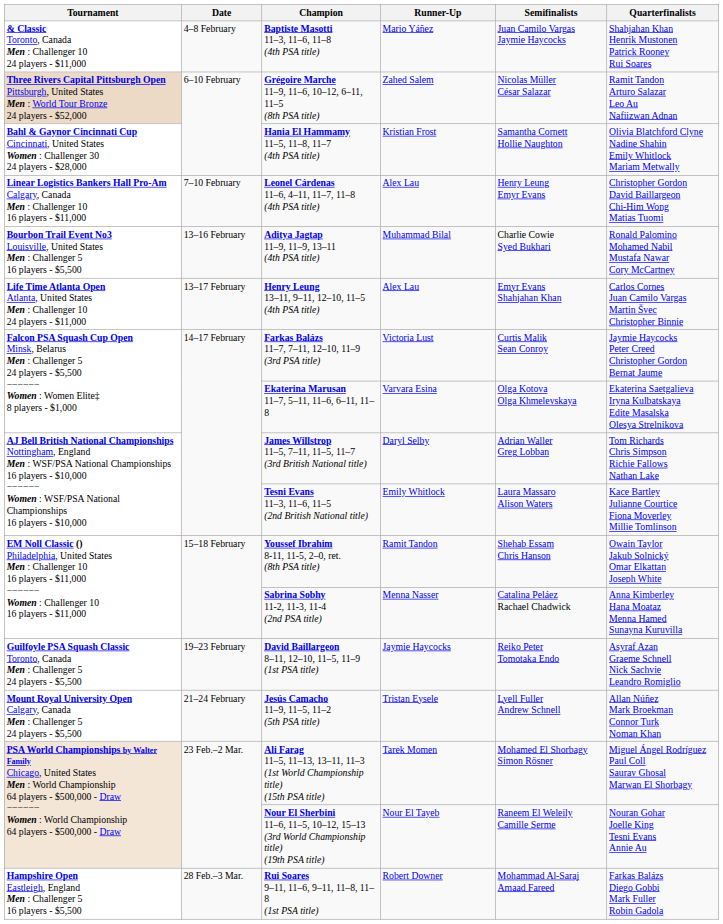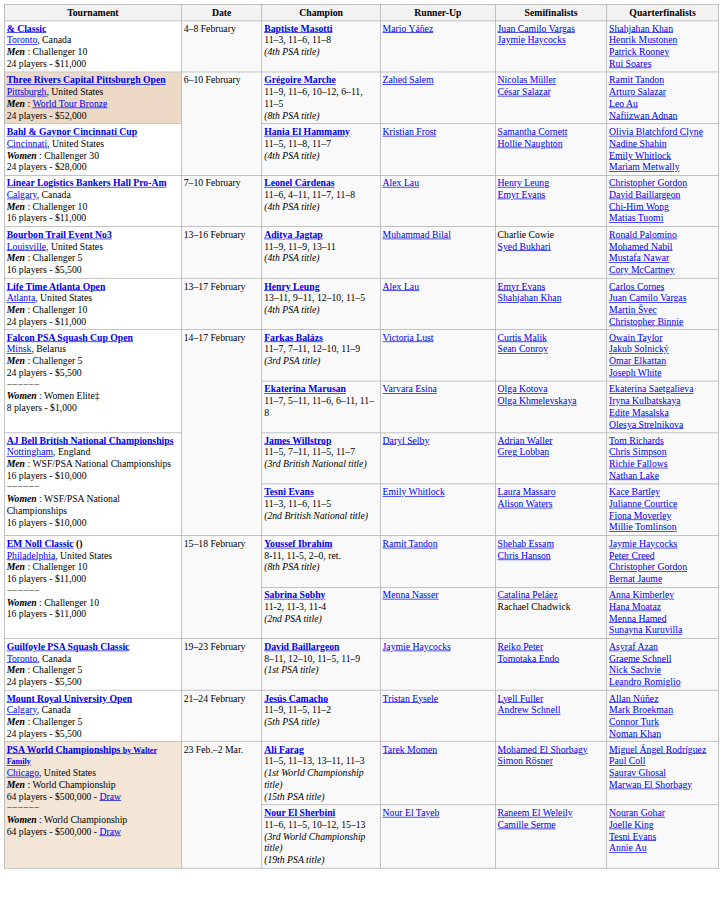Farkas Balázs 11–7, 7–11, 12–10, 11–9 (3rd PSA title) | Quarterfinalists: Jaymie Haycocks Peter Creed Christopher Gordon Bernat Jaume -> Owain Taylor Jakub Solnický Omar Elkattan Joseph White
Youssef Ibrahim 8-11, 11-5, 2–0, ret. (8th PSA title) | Quarterfinalists: Owain Taylor Jakub Solnický Omar Elkattan Joseph White -> Jaymie Haycocks Peter Creed Christopher Gordon Bernat Jaume
- row: Hampshire Open Eastleigh, England Men : Challenger 5 16 players - $5,500 | 28 Feb.–3 Mar. | Rui Soares 9–11, 11–6, 9–11, 11–8, 11–8 (1st PSA title) | Robert Downer | Mohammad Al-Saraj Amaad Fareed | Farkas Balázs Diego Gobbi Mark Fuller Robin Gadola
